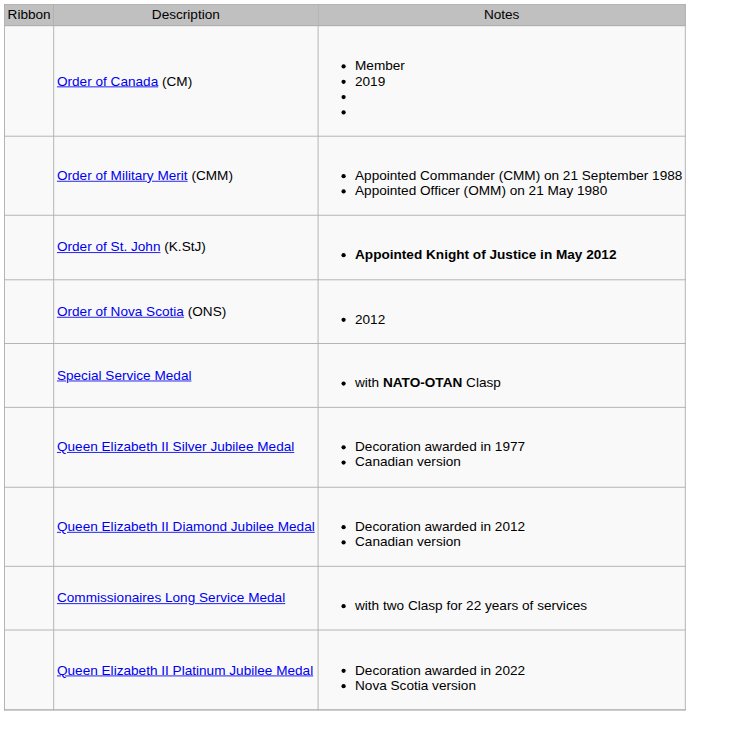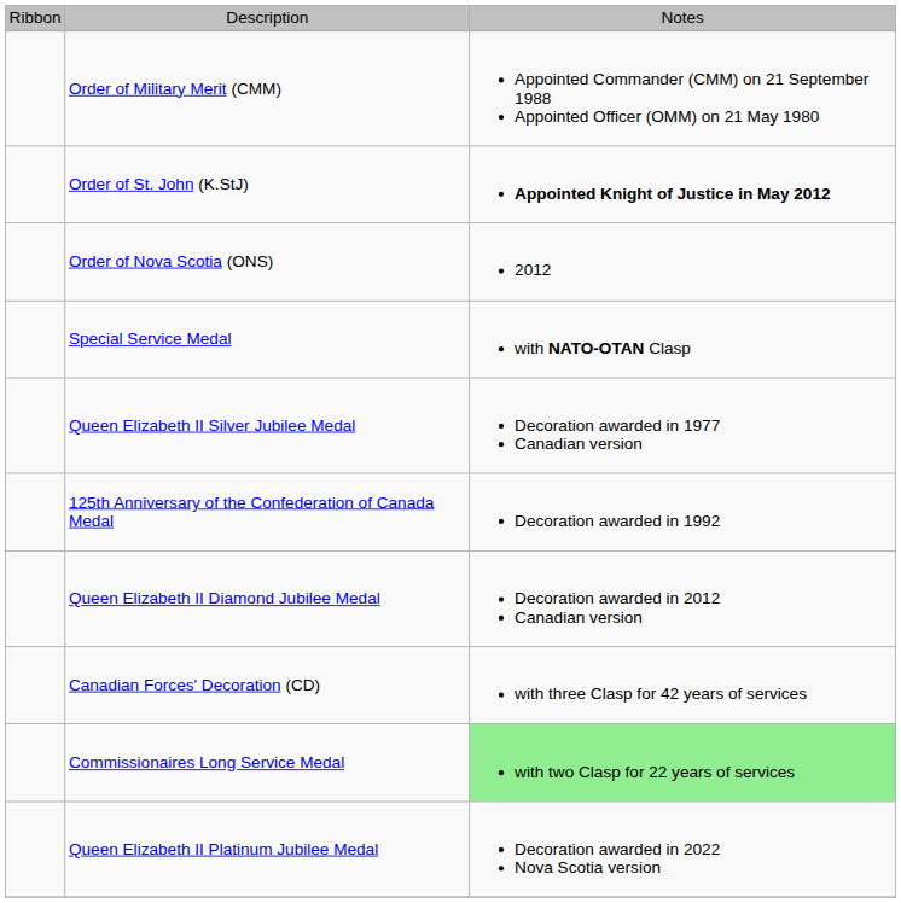- row: Order of Canada (CM) | Member 2019
+ row: 125th Anniversary of the Confederation of Canada Medal | Decoration awarded in 1992
+ row: Canadian Forces' Decoration (CD) | with three Clasp for 42 years of services
Commissionaires Long Service Medal | column 3: no background -> lightgreen background
